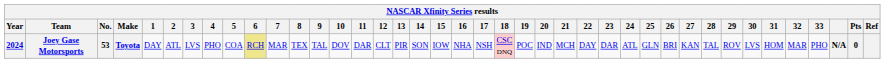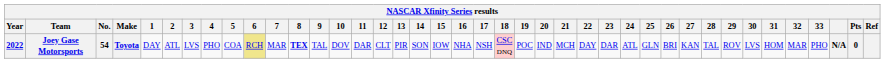Joey Gase Motorsports | Year: 2024 -> 2022
Joey Gase Motorsports | No.: 53 -> 54
Joey Gase Motorsports | 8: normal -> bold
